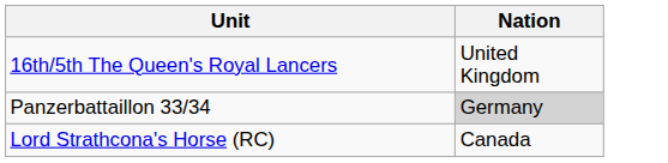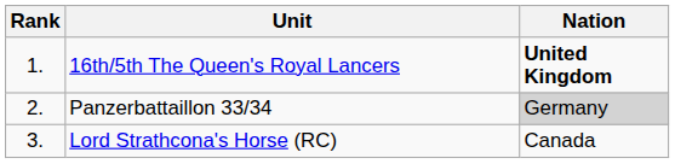+ column: Rank | 1. | 2. | 3.
16th/5th The Queen's Royal Lancers | Nation: normal -> bold
